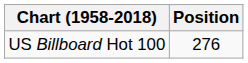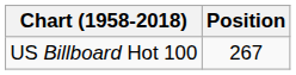US Billboard Hot 100 | Position: 276 -> 267
